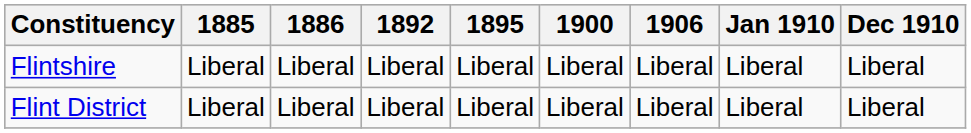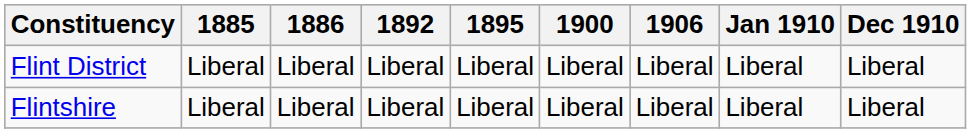rows swapped: Flint District <-> Flintshire
